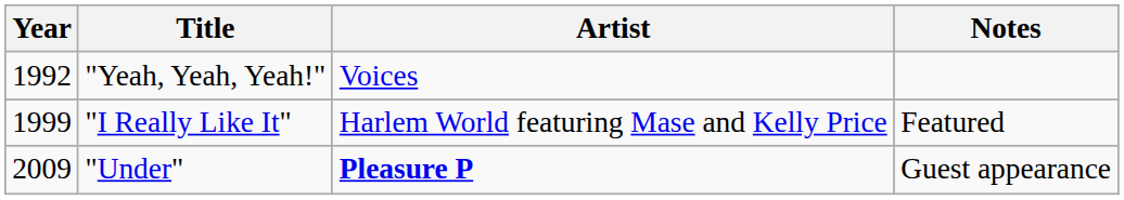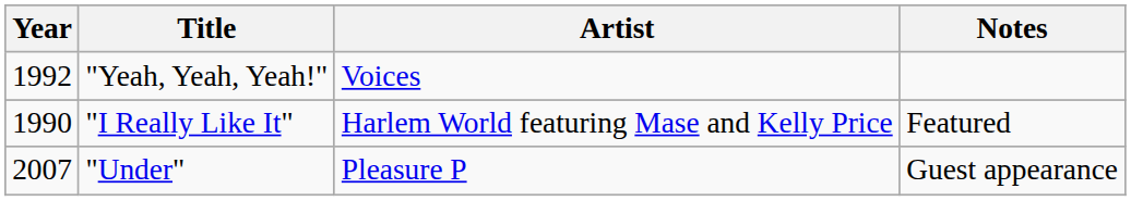"I Really Like It" | Year: 1999 -> 1990
"Under" | Year: 2009 -> 2007
"Under" | Artist: bold -> normal
